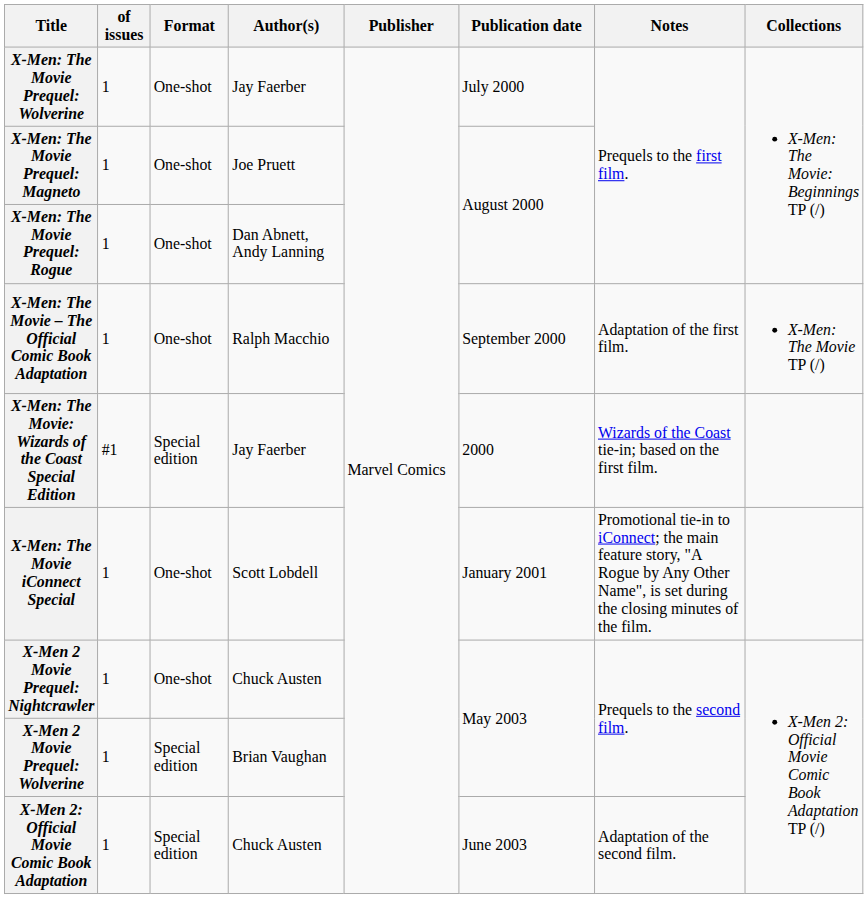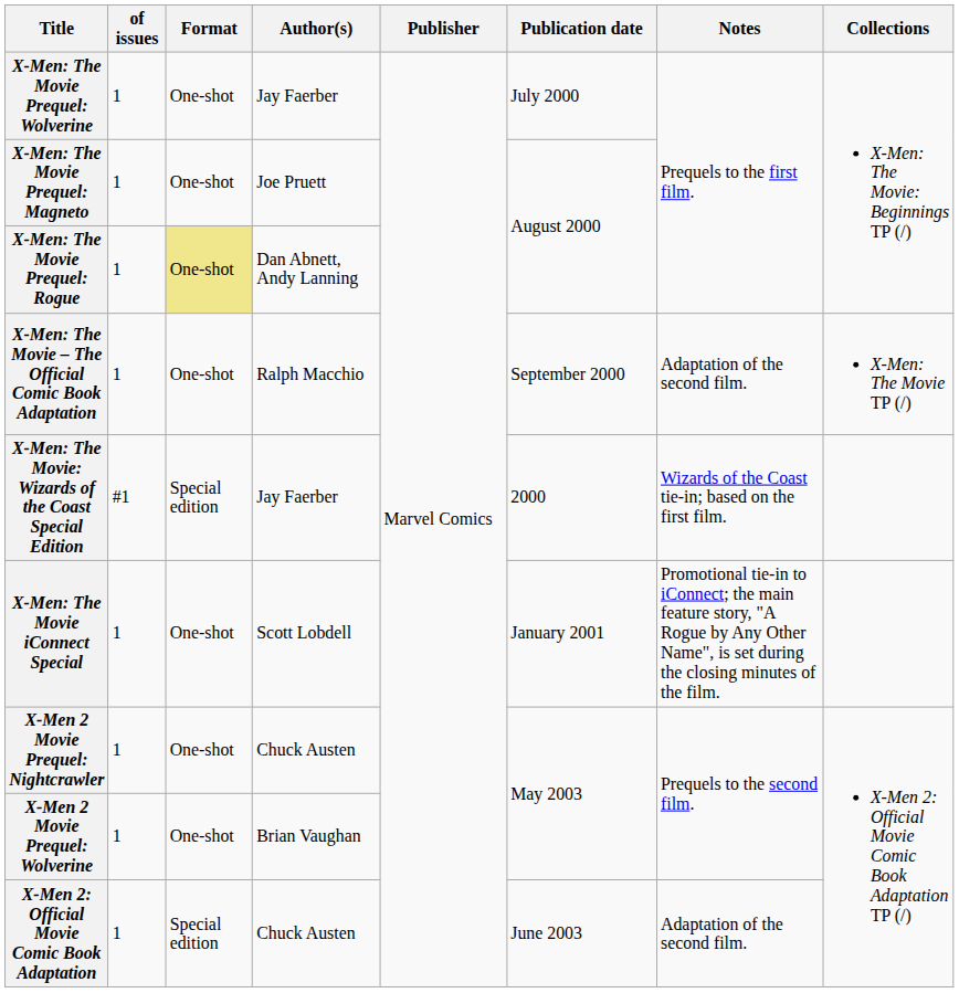X-Men: The Movie Prequel: Rogue | Format: no background -> khaki background
X-Men: The Movie – The Official Comic Book Adaptation | Notes: Adaptation of the first film. -> Adaptation of the second film.
X-Men 2 Movie Prequel: Wolverine | Format: Special edition -> One-shot
